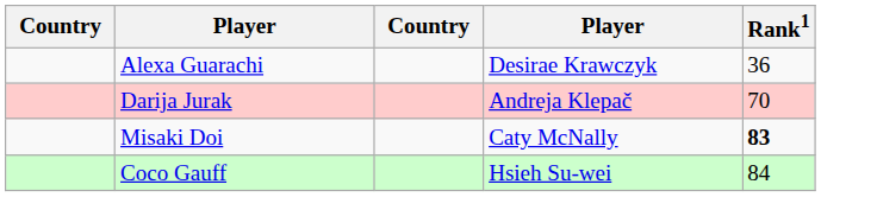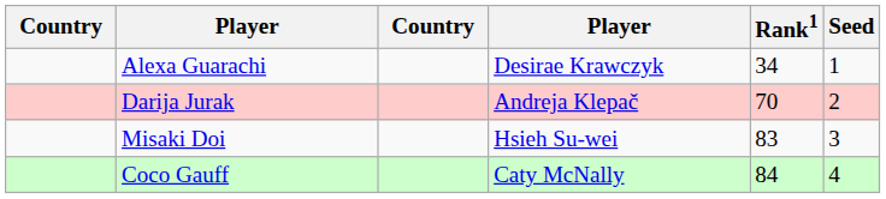+ column: Seed | 1 | 2 | 3 | 4
Alexa Guarachi | Rank1: 36 -> 34
Misaki Doi | column 4: Caty McNally -> Hsieh Su-wei
Misaki Doi | Rank1: bold -> normal
Coco Gauff | column 4: Hsieh Su-wei -> Caty McNally
